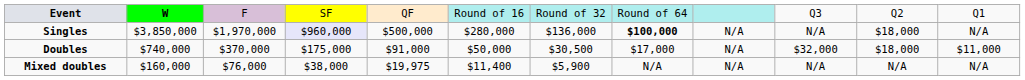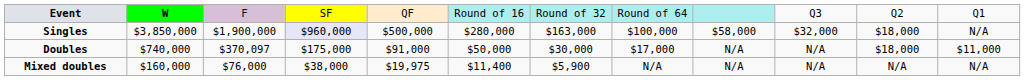Singles | column 3: $1,970,000 -> $1,900,000
Singles | column 7: $136,000 -> $163,000
Singles | column 8: bold -> normal
Singles | column 9: N/A -> $58,000
Singles | column 10: N/A -> $32,000
Doubles | column 3: $370,000 -> $370,097
Doubles | column 7: $30,500 -> $30,000
Doubles | column 10: $32,000 -> N/A
